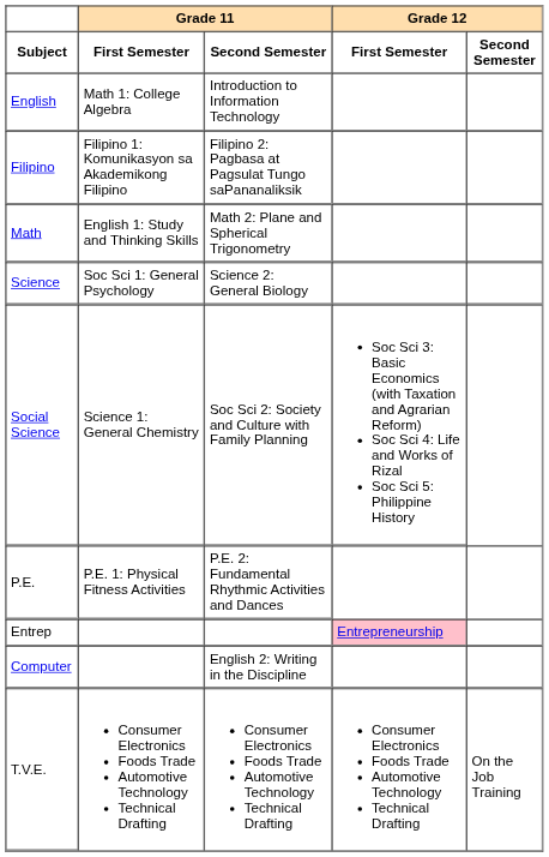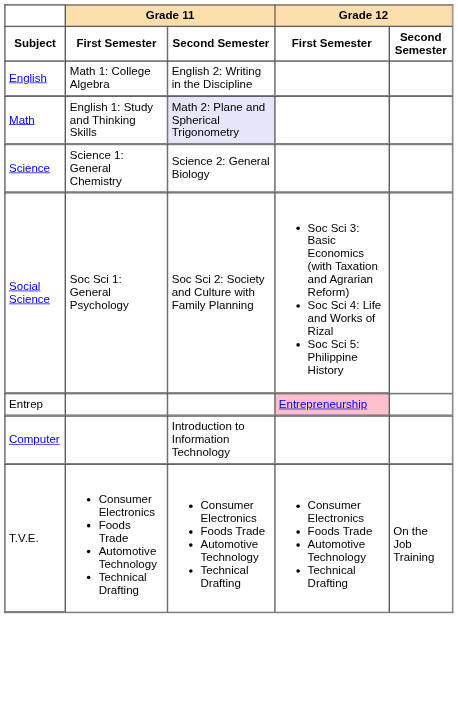English | Grade 11 / Second Semester: Introduction to Information Technology -> English 2: Writing in the Discipline
- row: Filipino | Filipino 1: Komunikasyon sa Akademikong Filipino | Filipino 2: Pagbasa at Pagsulat Tungo saPananaliksik
Math | Grade 11 / Second Semester: no background -> lavender background
Science | Grade 11 / First Semester: Soc Sci 1: General Psychology -> Science 1: General Chemistry
Social Science | Grade 11 / First Semester: Science 1: General Chemistry -> Soc Sci 1: General Psychology
- row: P.E. | P.E. 1: Physical Fitness Activities | P.E. 2: Fundamental Rhythmic Activities and Dances
Computer | Grade 11 / Second Semester: English 2: Writing in the Discipline -> Introduction to Information Technology
